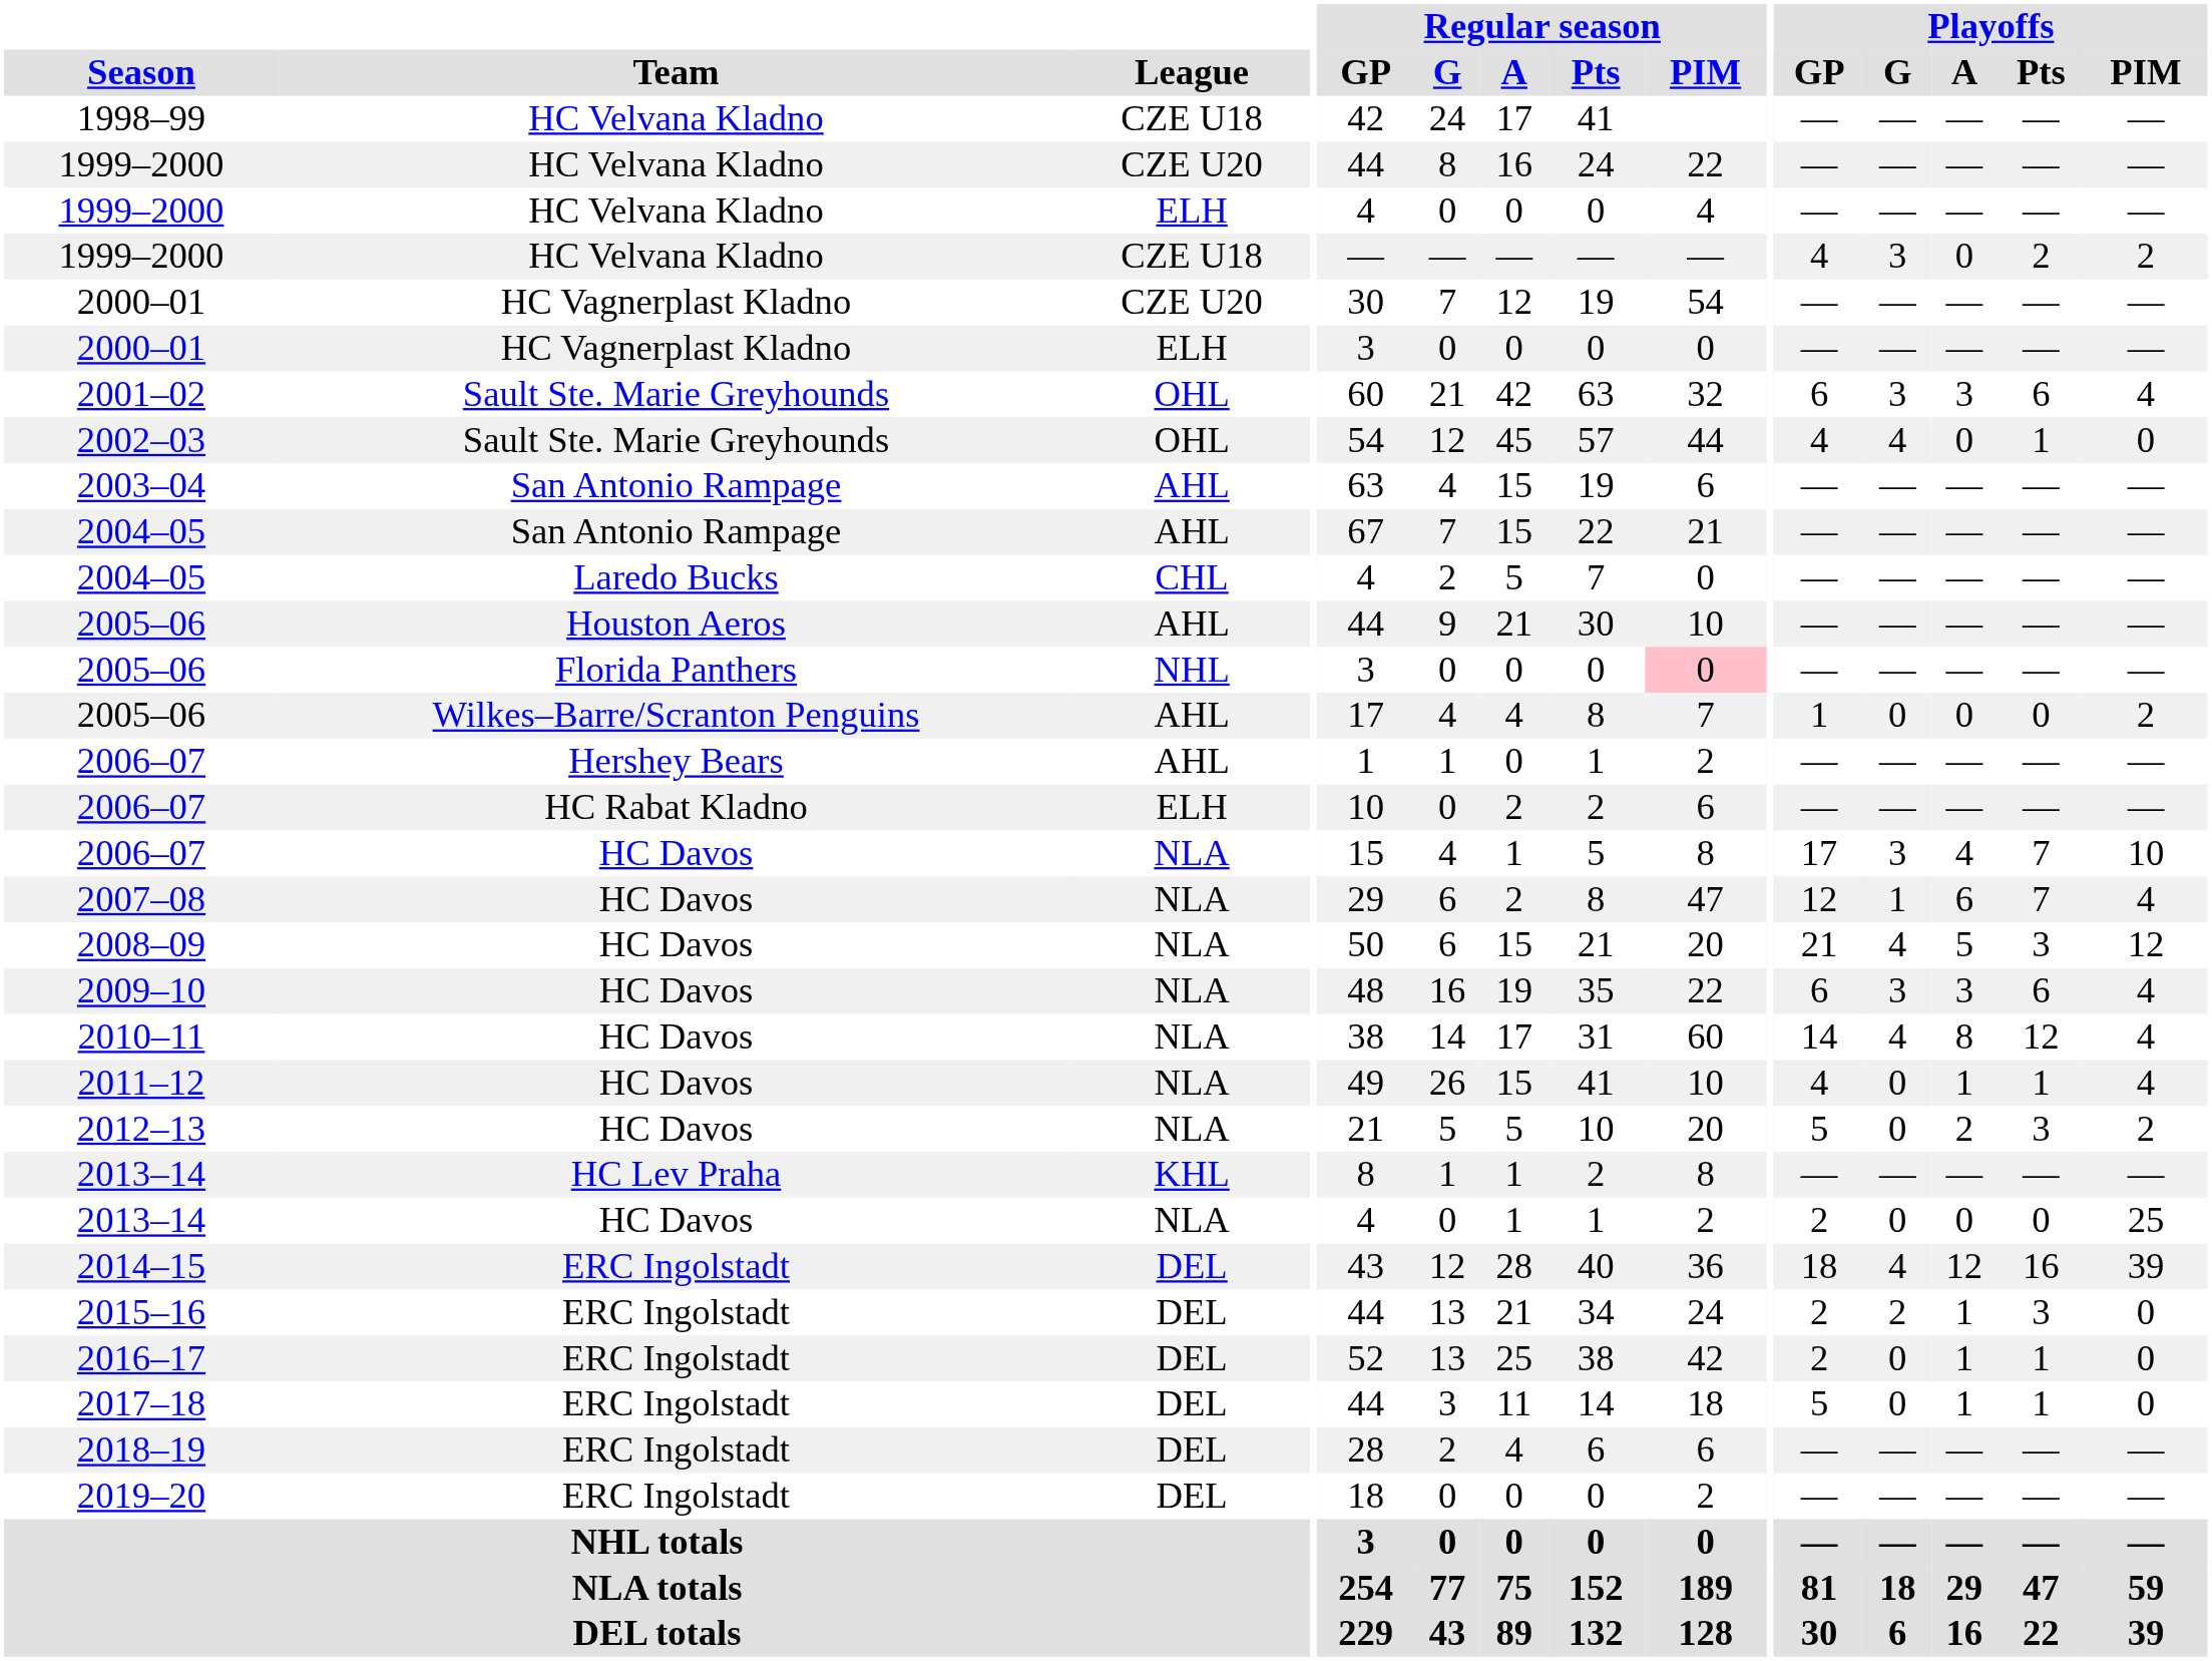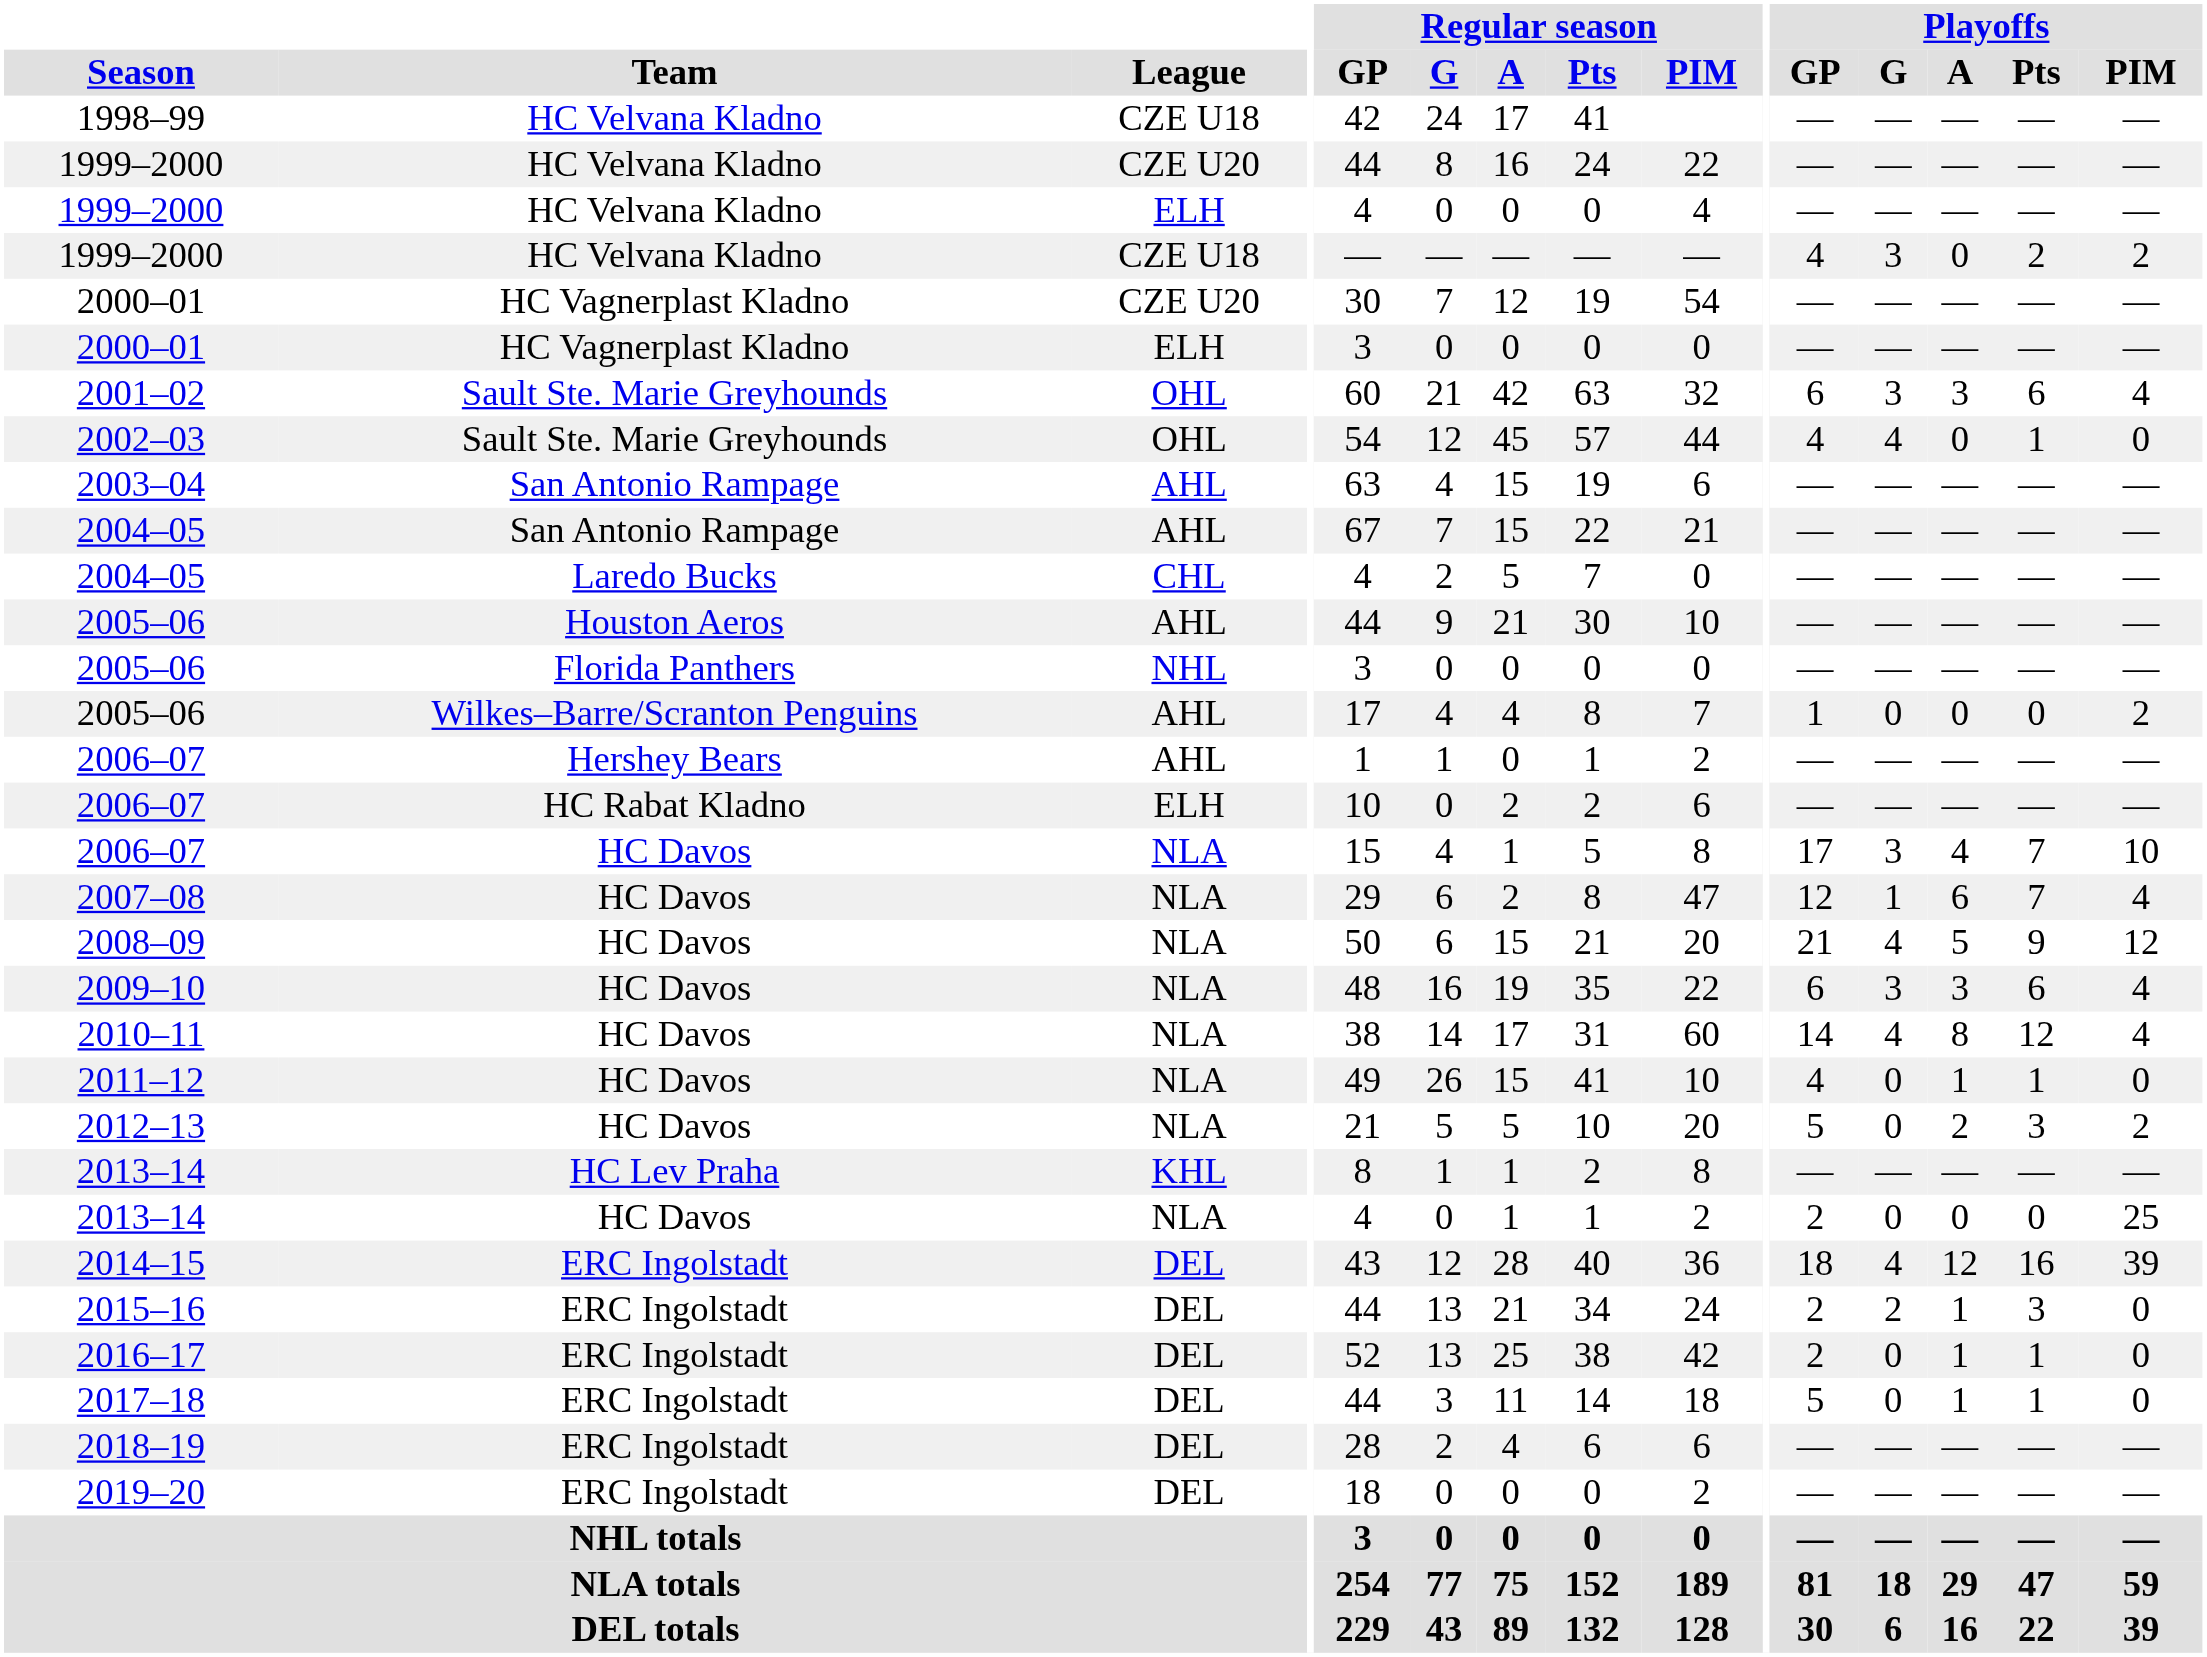2005–06 / NHL | Regular season / PIM: pink background -> no background
2008–09 | Playoffs / Pts: 3 -> 9
2011–12 | Playoffs / PIM: 4 -> 0
